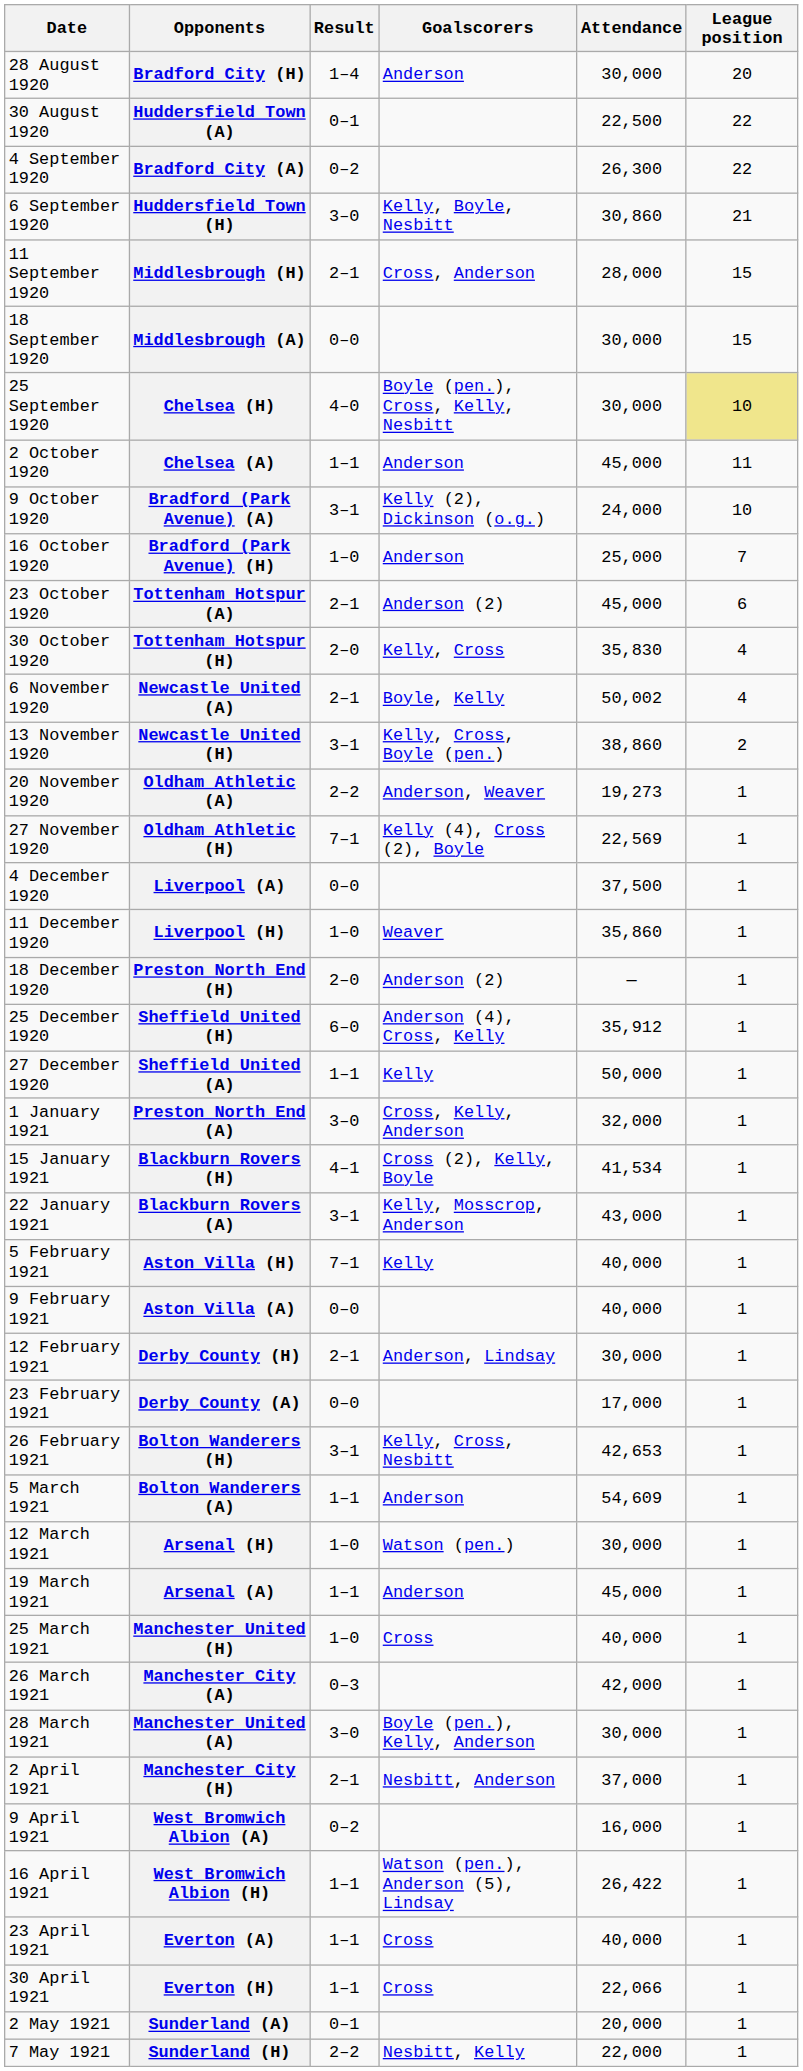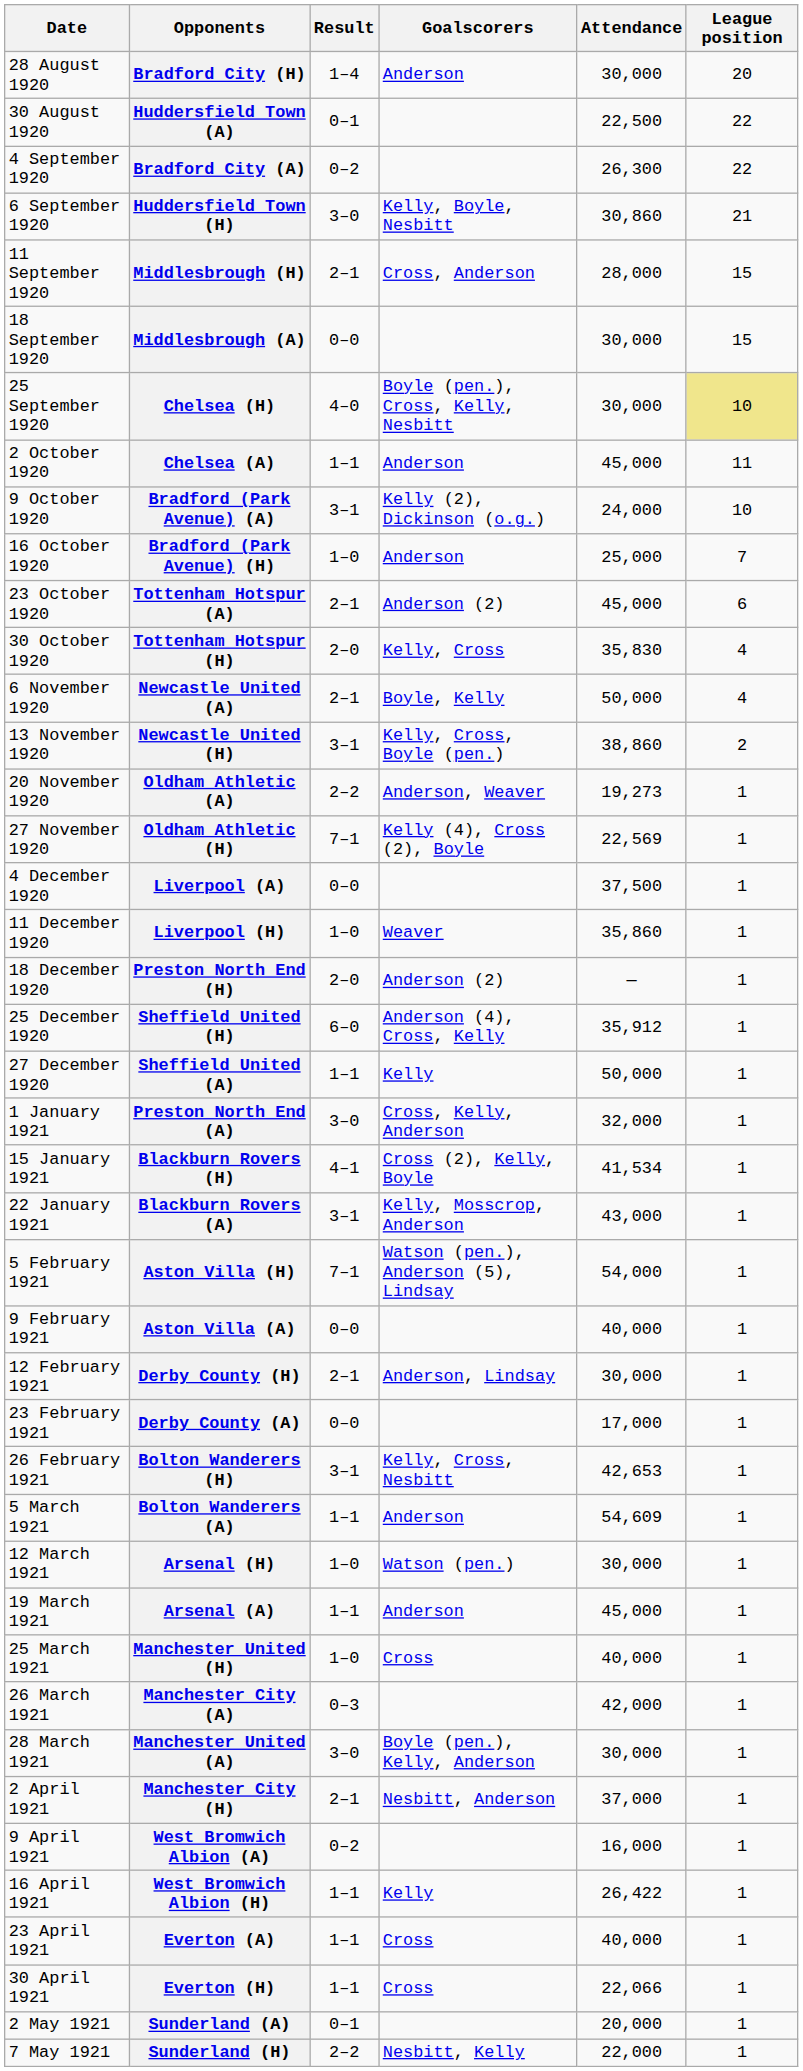Newcastle United (A) | Attendance: 50,002 -> 50,000
Aston Villa (H) | Goalscorers: Kelly -> Watson (pen.), Anderson (5), Lindsay
Aston Villa (H) | Attendance: 40,000 -> 54,000
West Bromwich Albion (H) | Goalscorers: Watson (pen.), Anderson (5), Lindsay -> Kelly
